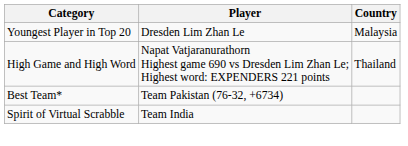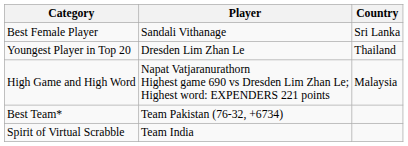+ row: Best Female Player | Sandali Vithanage | Sri Lanka
Youngest Player in Top 20 | Country: Malaysia -> Thailand
High Game and High Word | Country: Thailand -> Malaysia
